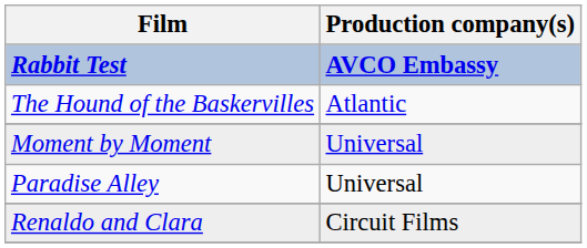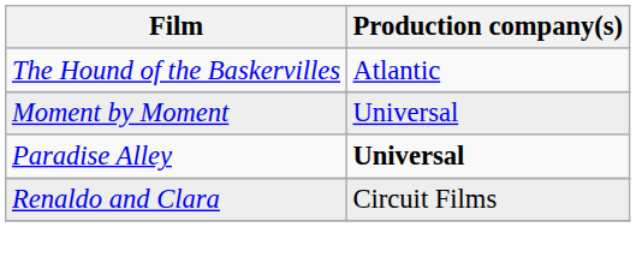- row: Rabbit Test | AVCO Embassy
Paradise Alley | Production company(s): normal -> bold
